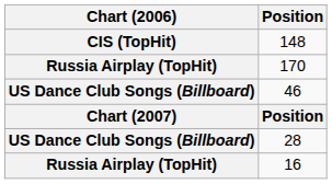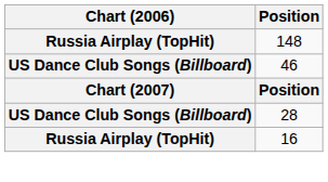148 | Chart (2006): CIS (TopHit) -> Russia Airplay (TopHit)
- row: Russia Airplay (TopHit) | 170
